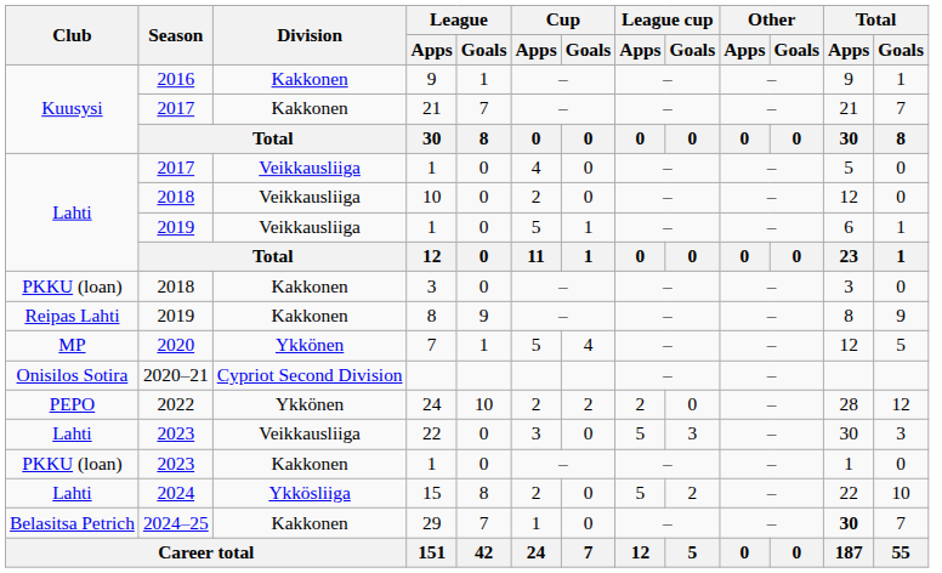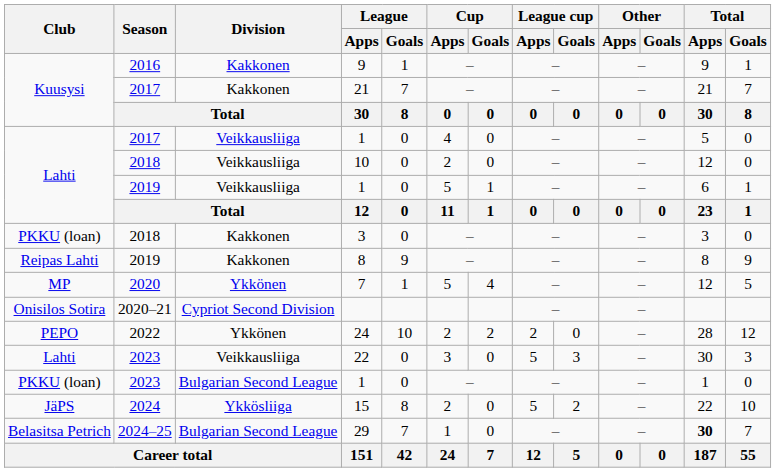2023 / 1 | Division: Kakkonen -> Bulgarian Second League
15 | Club: Lahti -> JäPS
29 | Division: Kakkonen -> Bulgarian Second League
